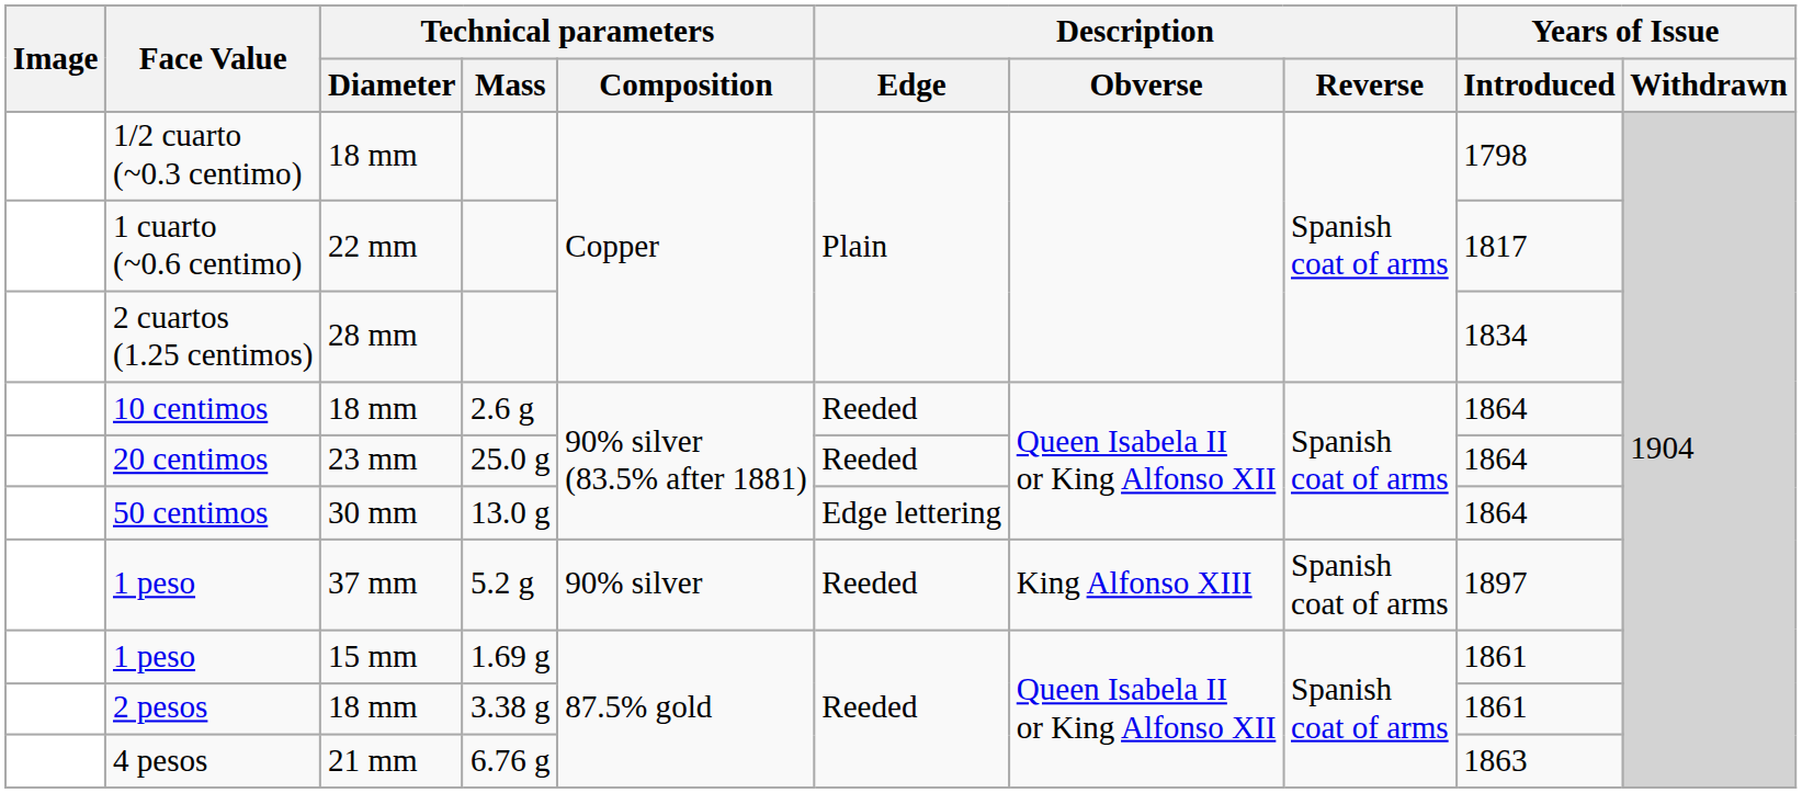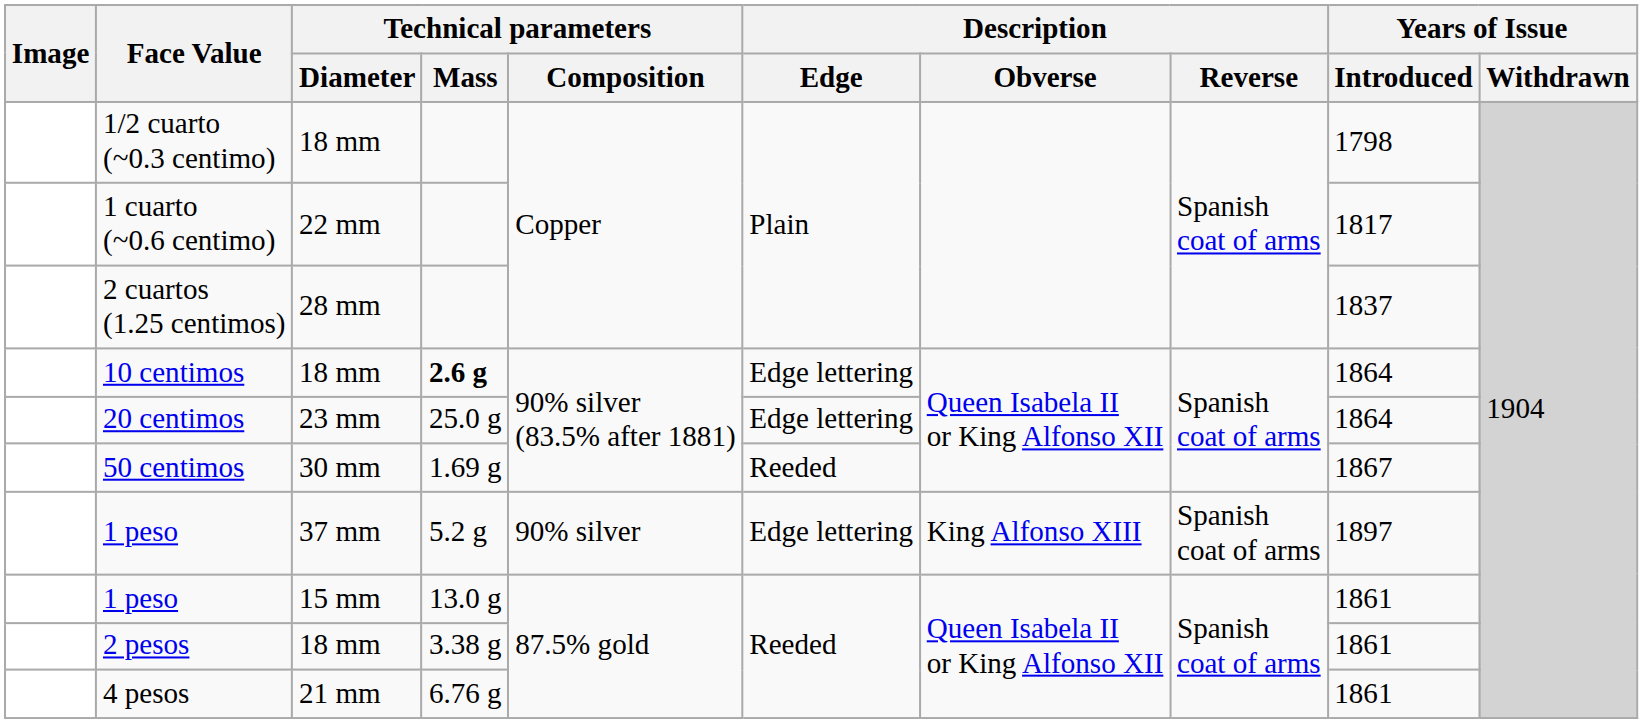2 cuartos (1.25 centimos) | Years of Issue / Introduced: 1834 -> 1837
10 centimos | Technical parameters / Mass: normal -> bold
10 centimos | Description / Edge: Reeded -> Edge lettering
20 centimos | Description / Edge: Reeded -> Edge lettering
50 centimos | Technical parameters / Mass: 13.0 g -> 1.69 g
50 centimos | Description / Edge: Edge lettering -> Reeded
50 centimos | Years of Issue / Introduced: 1864 -> 1867
1 peso / 37 mm | Description / Edge: Reeded -> Edge lettering
1 peso / 15 mm | Technical parameters / Mass: 1.69 g -> 13.0 g
4 pesos | Years of Issue / Introduced: 1863 -> 1861
